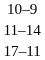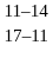- row: 10–9
